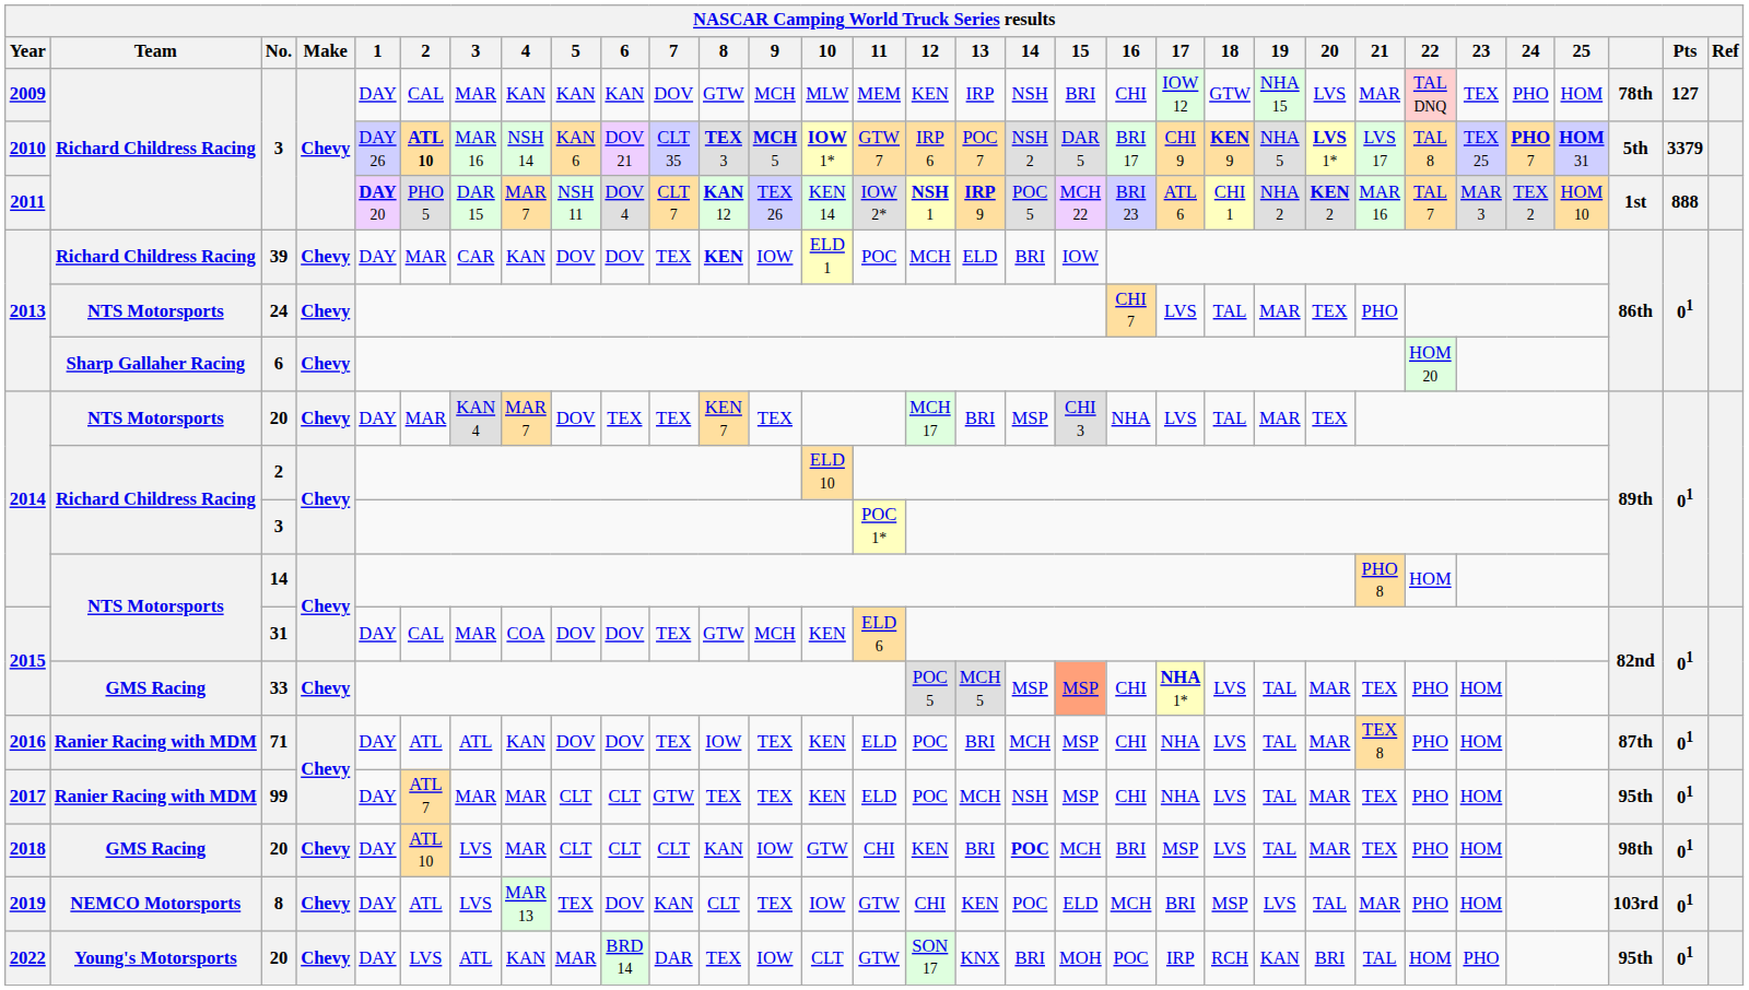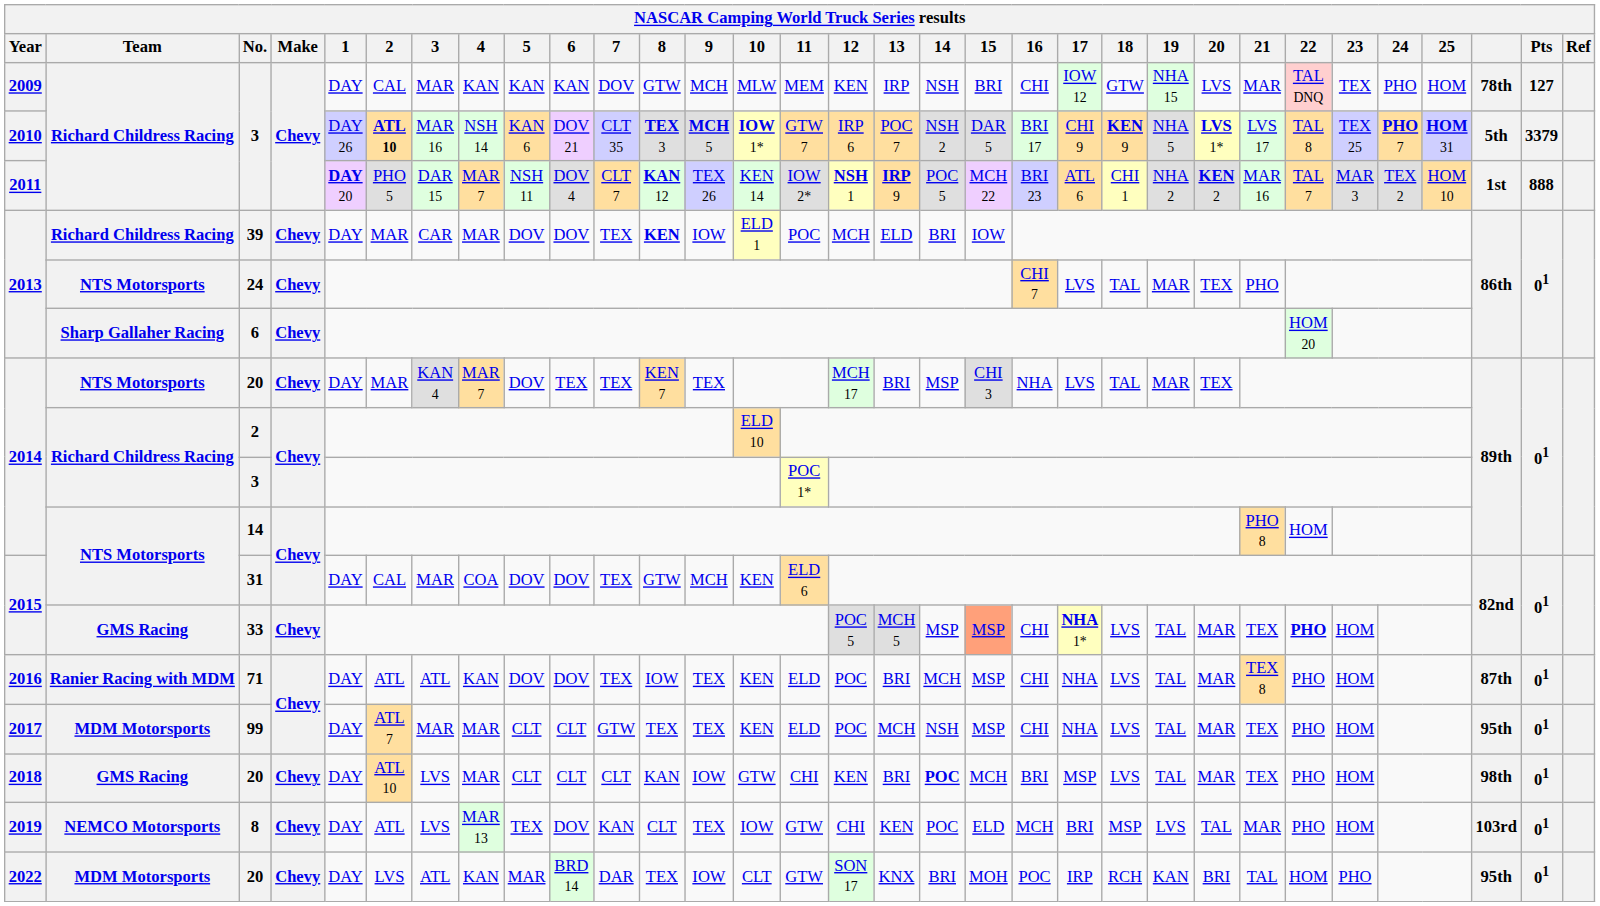39 | 4: KAN -> MAR
33 | 22: normal -> bold
99 | Team: Ranier Racing with MDM -> MDM Motorsports
2022 / 20 | Team: Young's Motorsports -> MDM Motorsports
